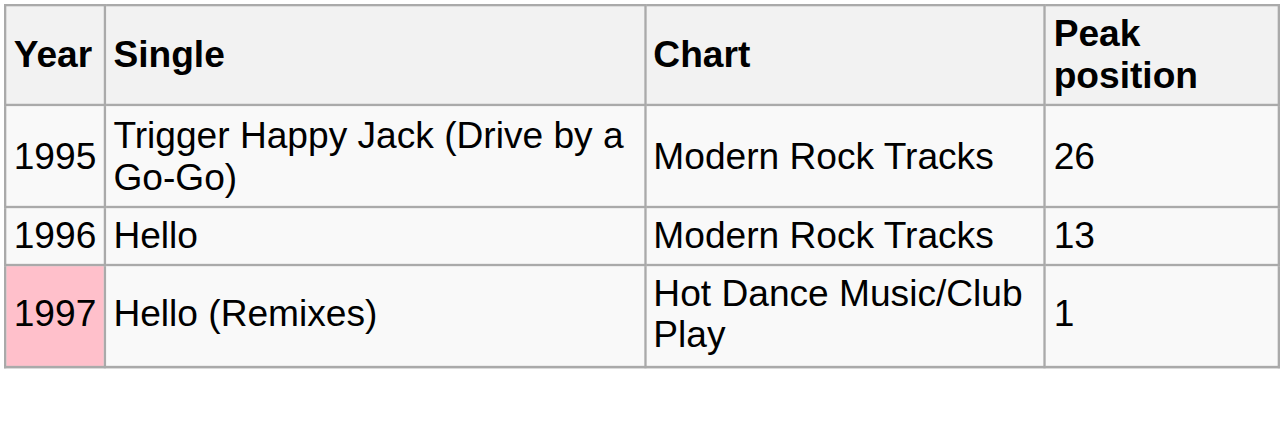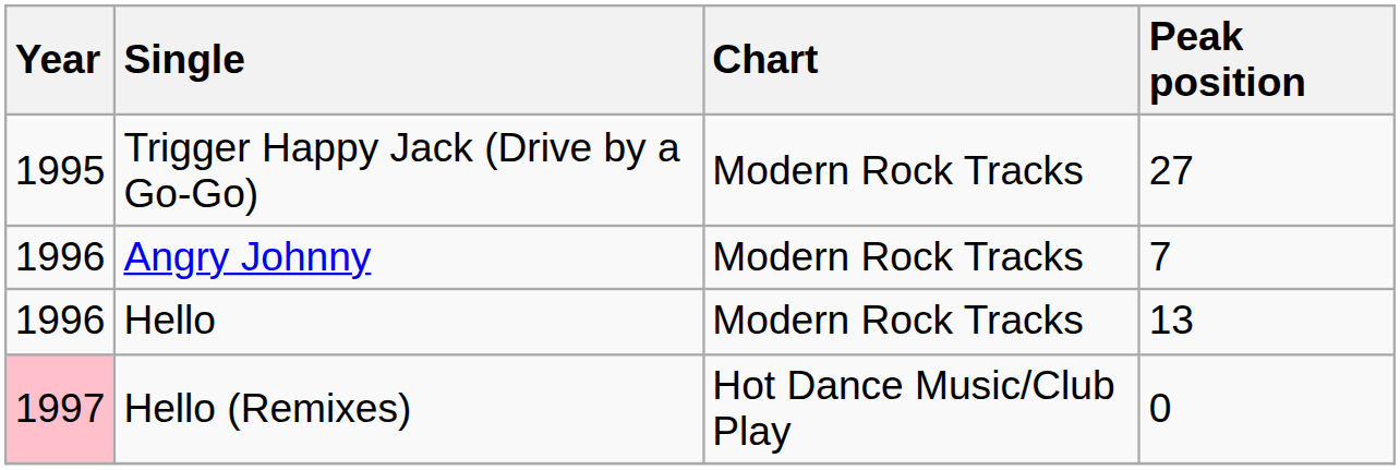Trigger Happy Jack (Drive by a Go-Go) | Peak position: 26 -> 27
+ row: 1996 | Angry Johnny | Modern Rock Tracks | 7
Hello (Remixes) | Peak position: 1 -> 0
